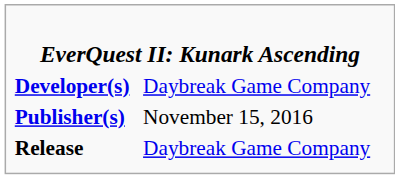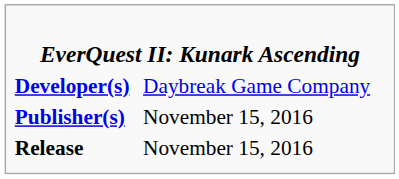Release | column 2: Daybreak Game Company -> November 15, 2016
